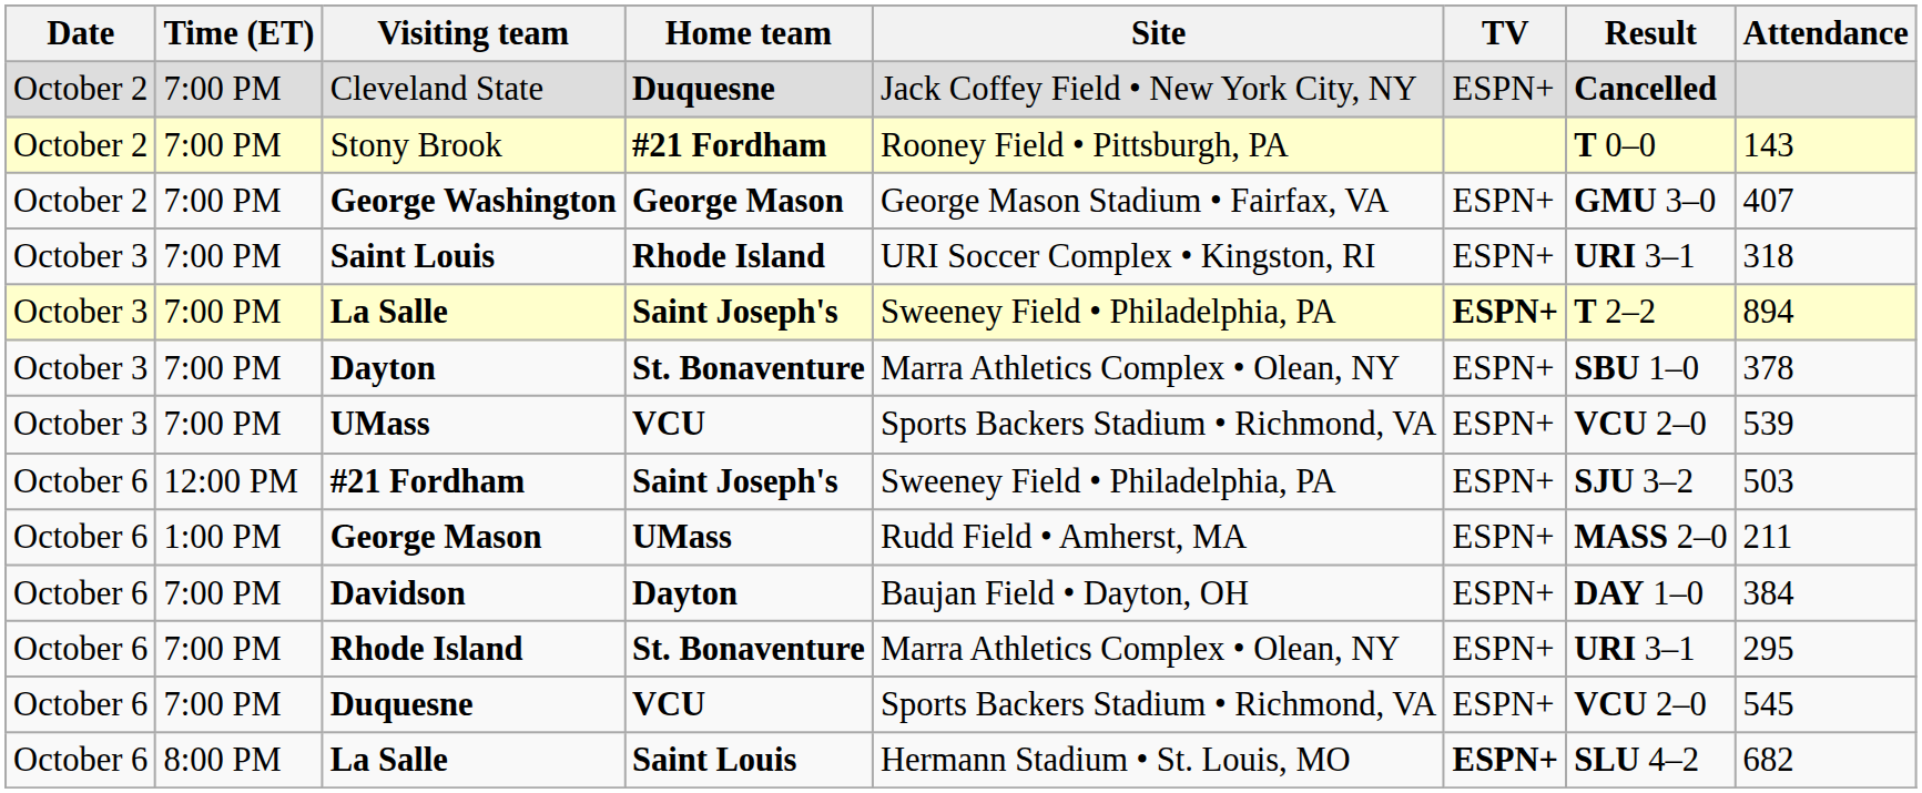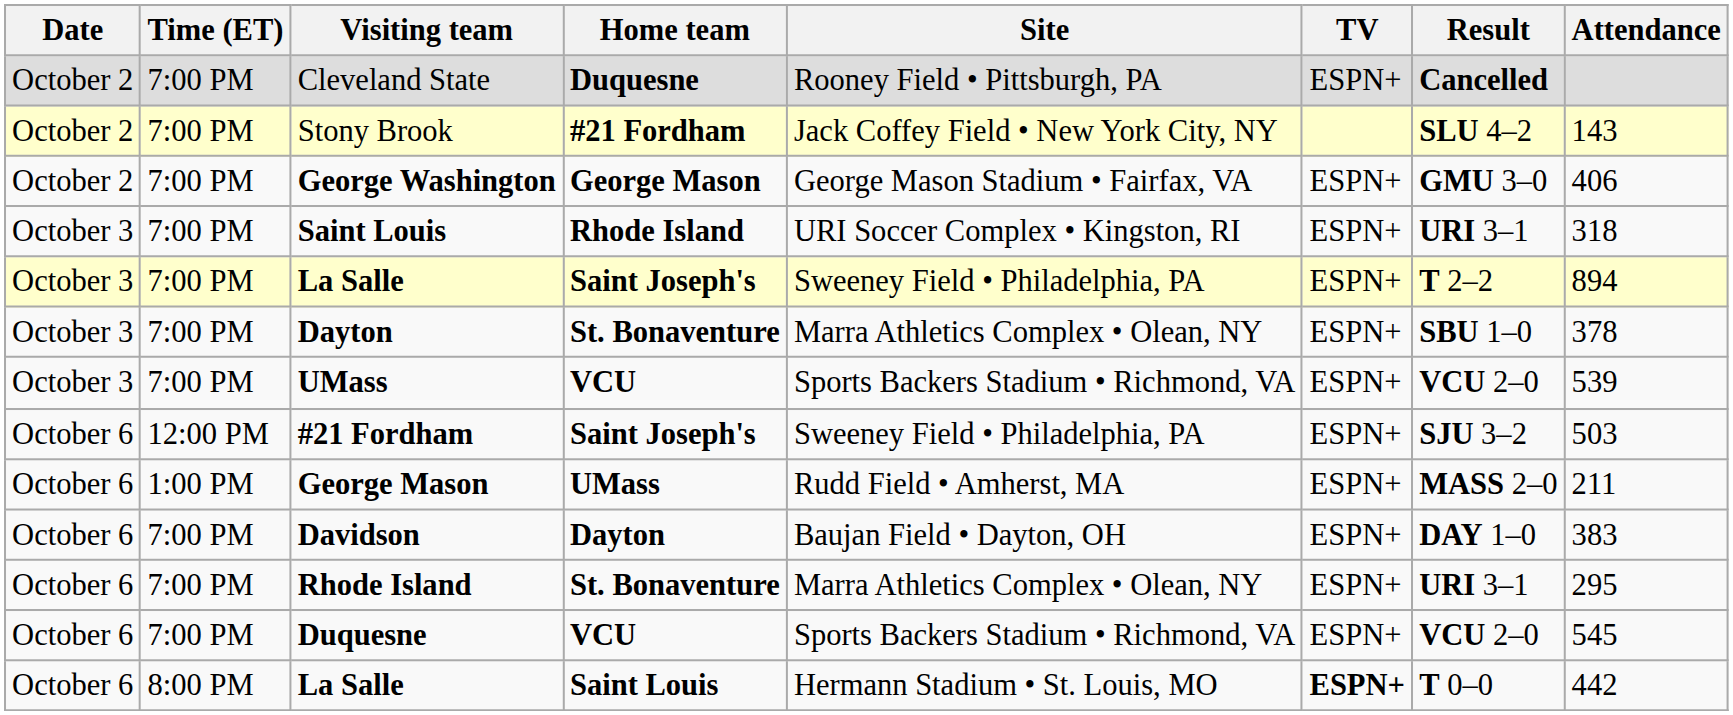Cleveland State | Site: Jack Coffey Field • New York City, NY -> Rooney Field • Pittsburgh, PA
Stony Brook | Site: Rooney Field • Pittsburgh, PA -> Jack Coffey Field • New York City, NY
Stony Brook | Result: T 0–0 -> SLU 4–2
George Washington | Attendance: 407 -> 406
La Salle / Saint Joseph's | TV: bold -> normal
Davidson | Attendance: 384 -> 383
La Salle / Saint Louis | Result: SLU 4–2 -> T 0–0
La Salle / Saint Louis | Attendance: 682 -> 442
